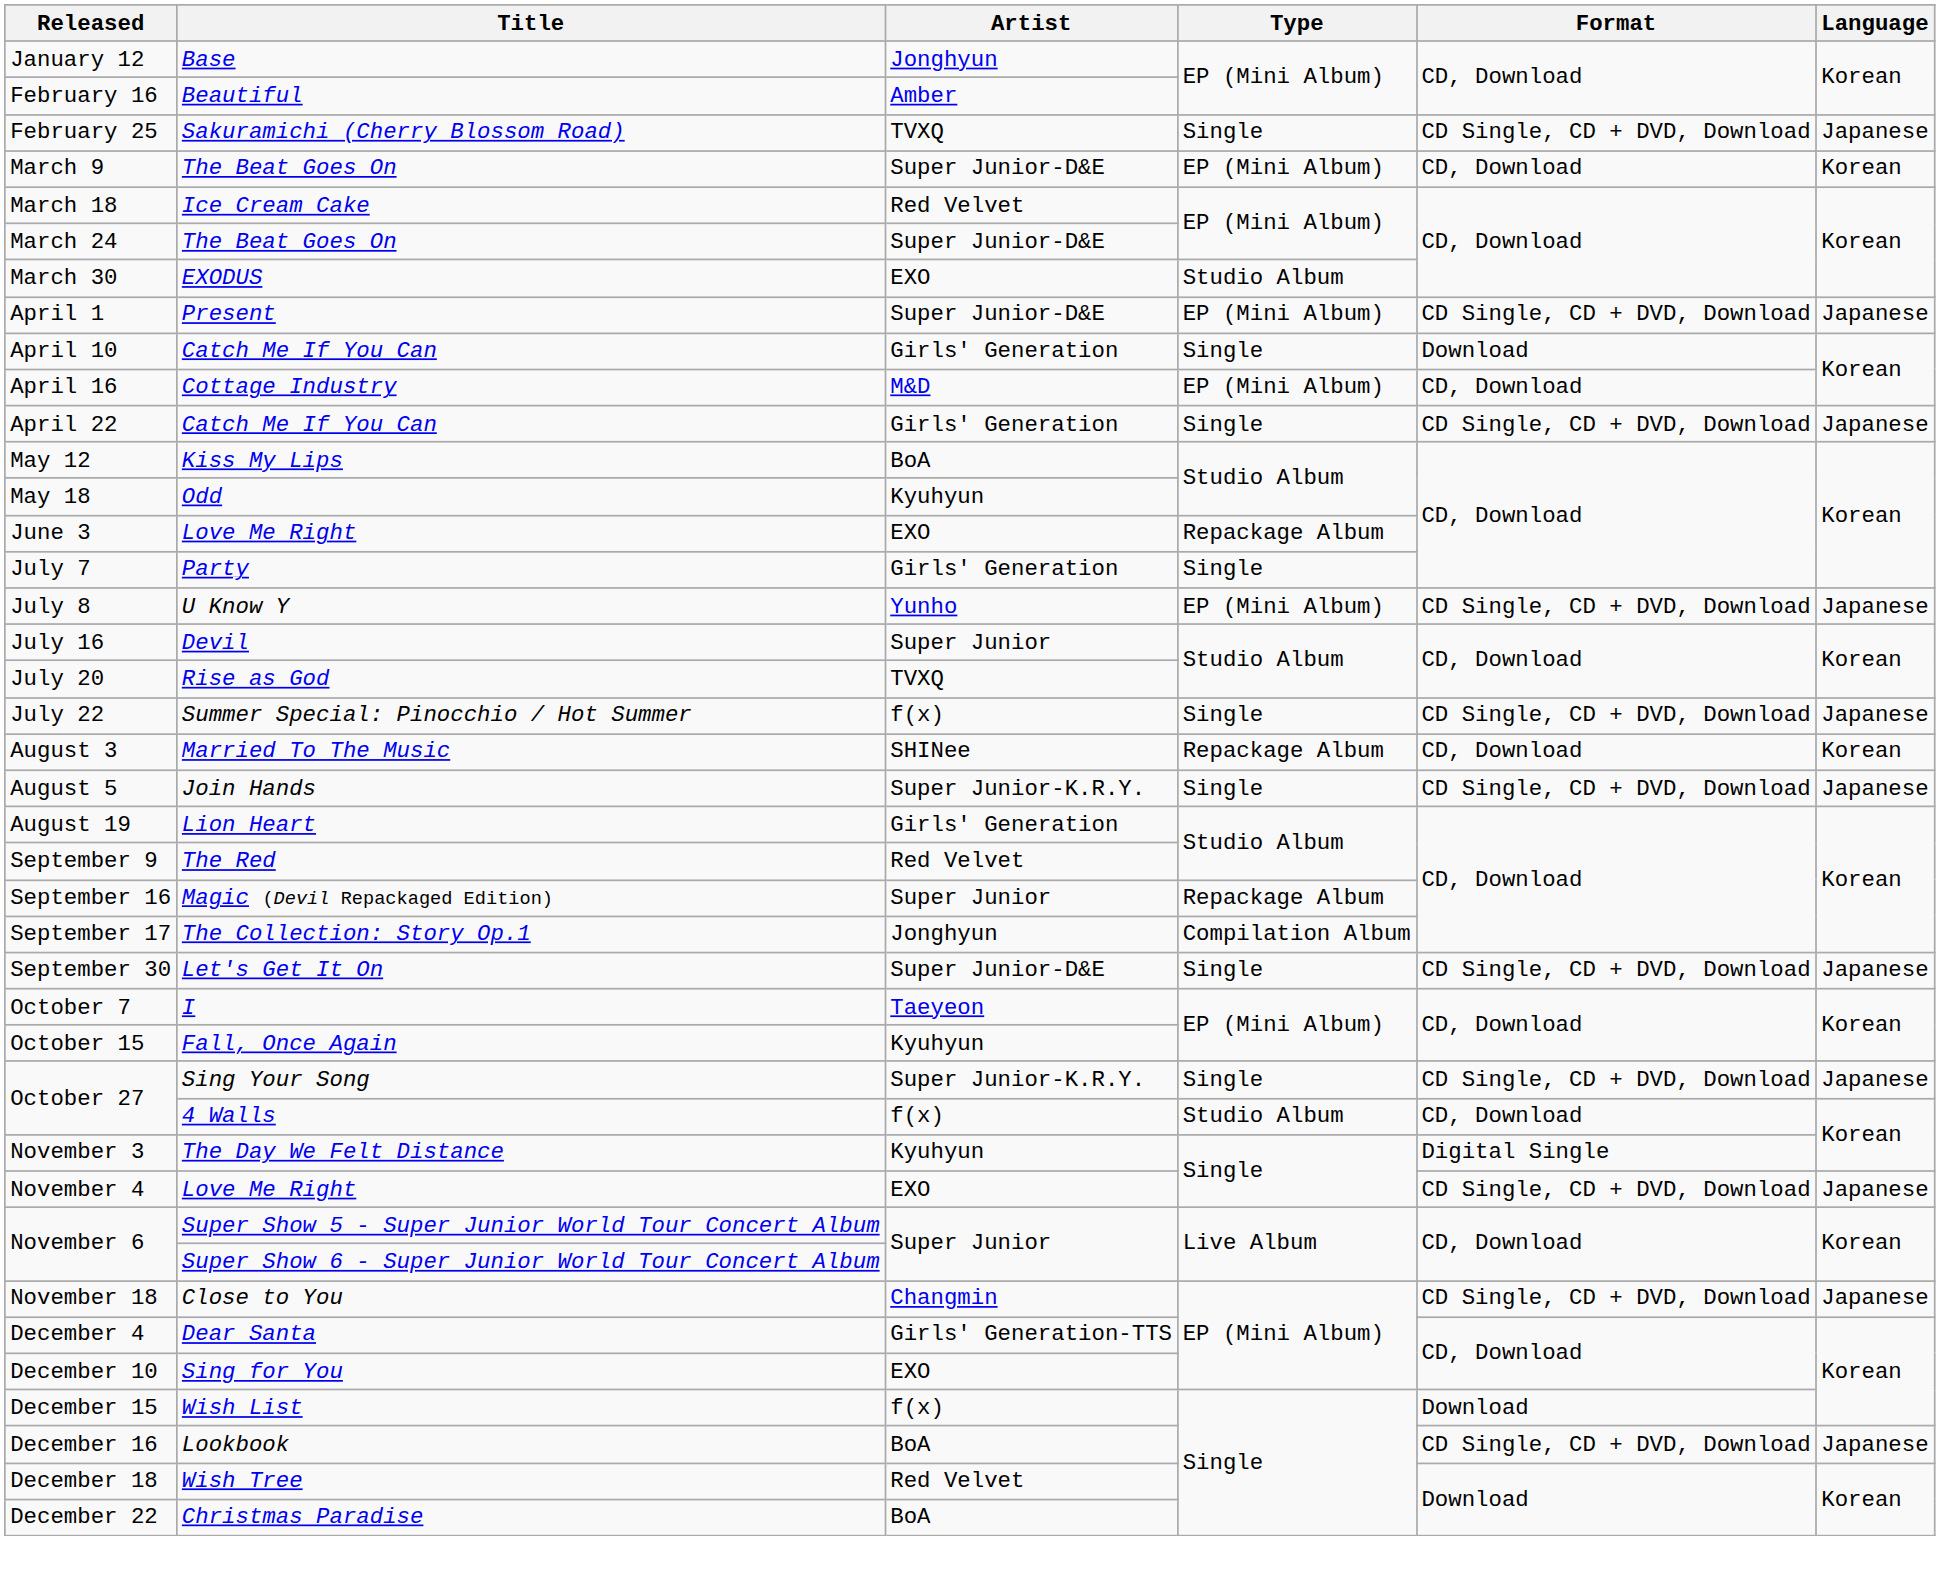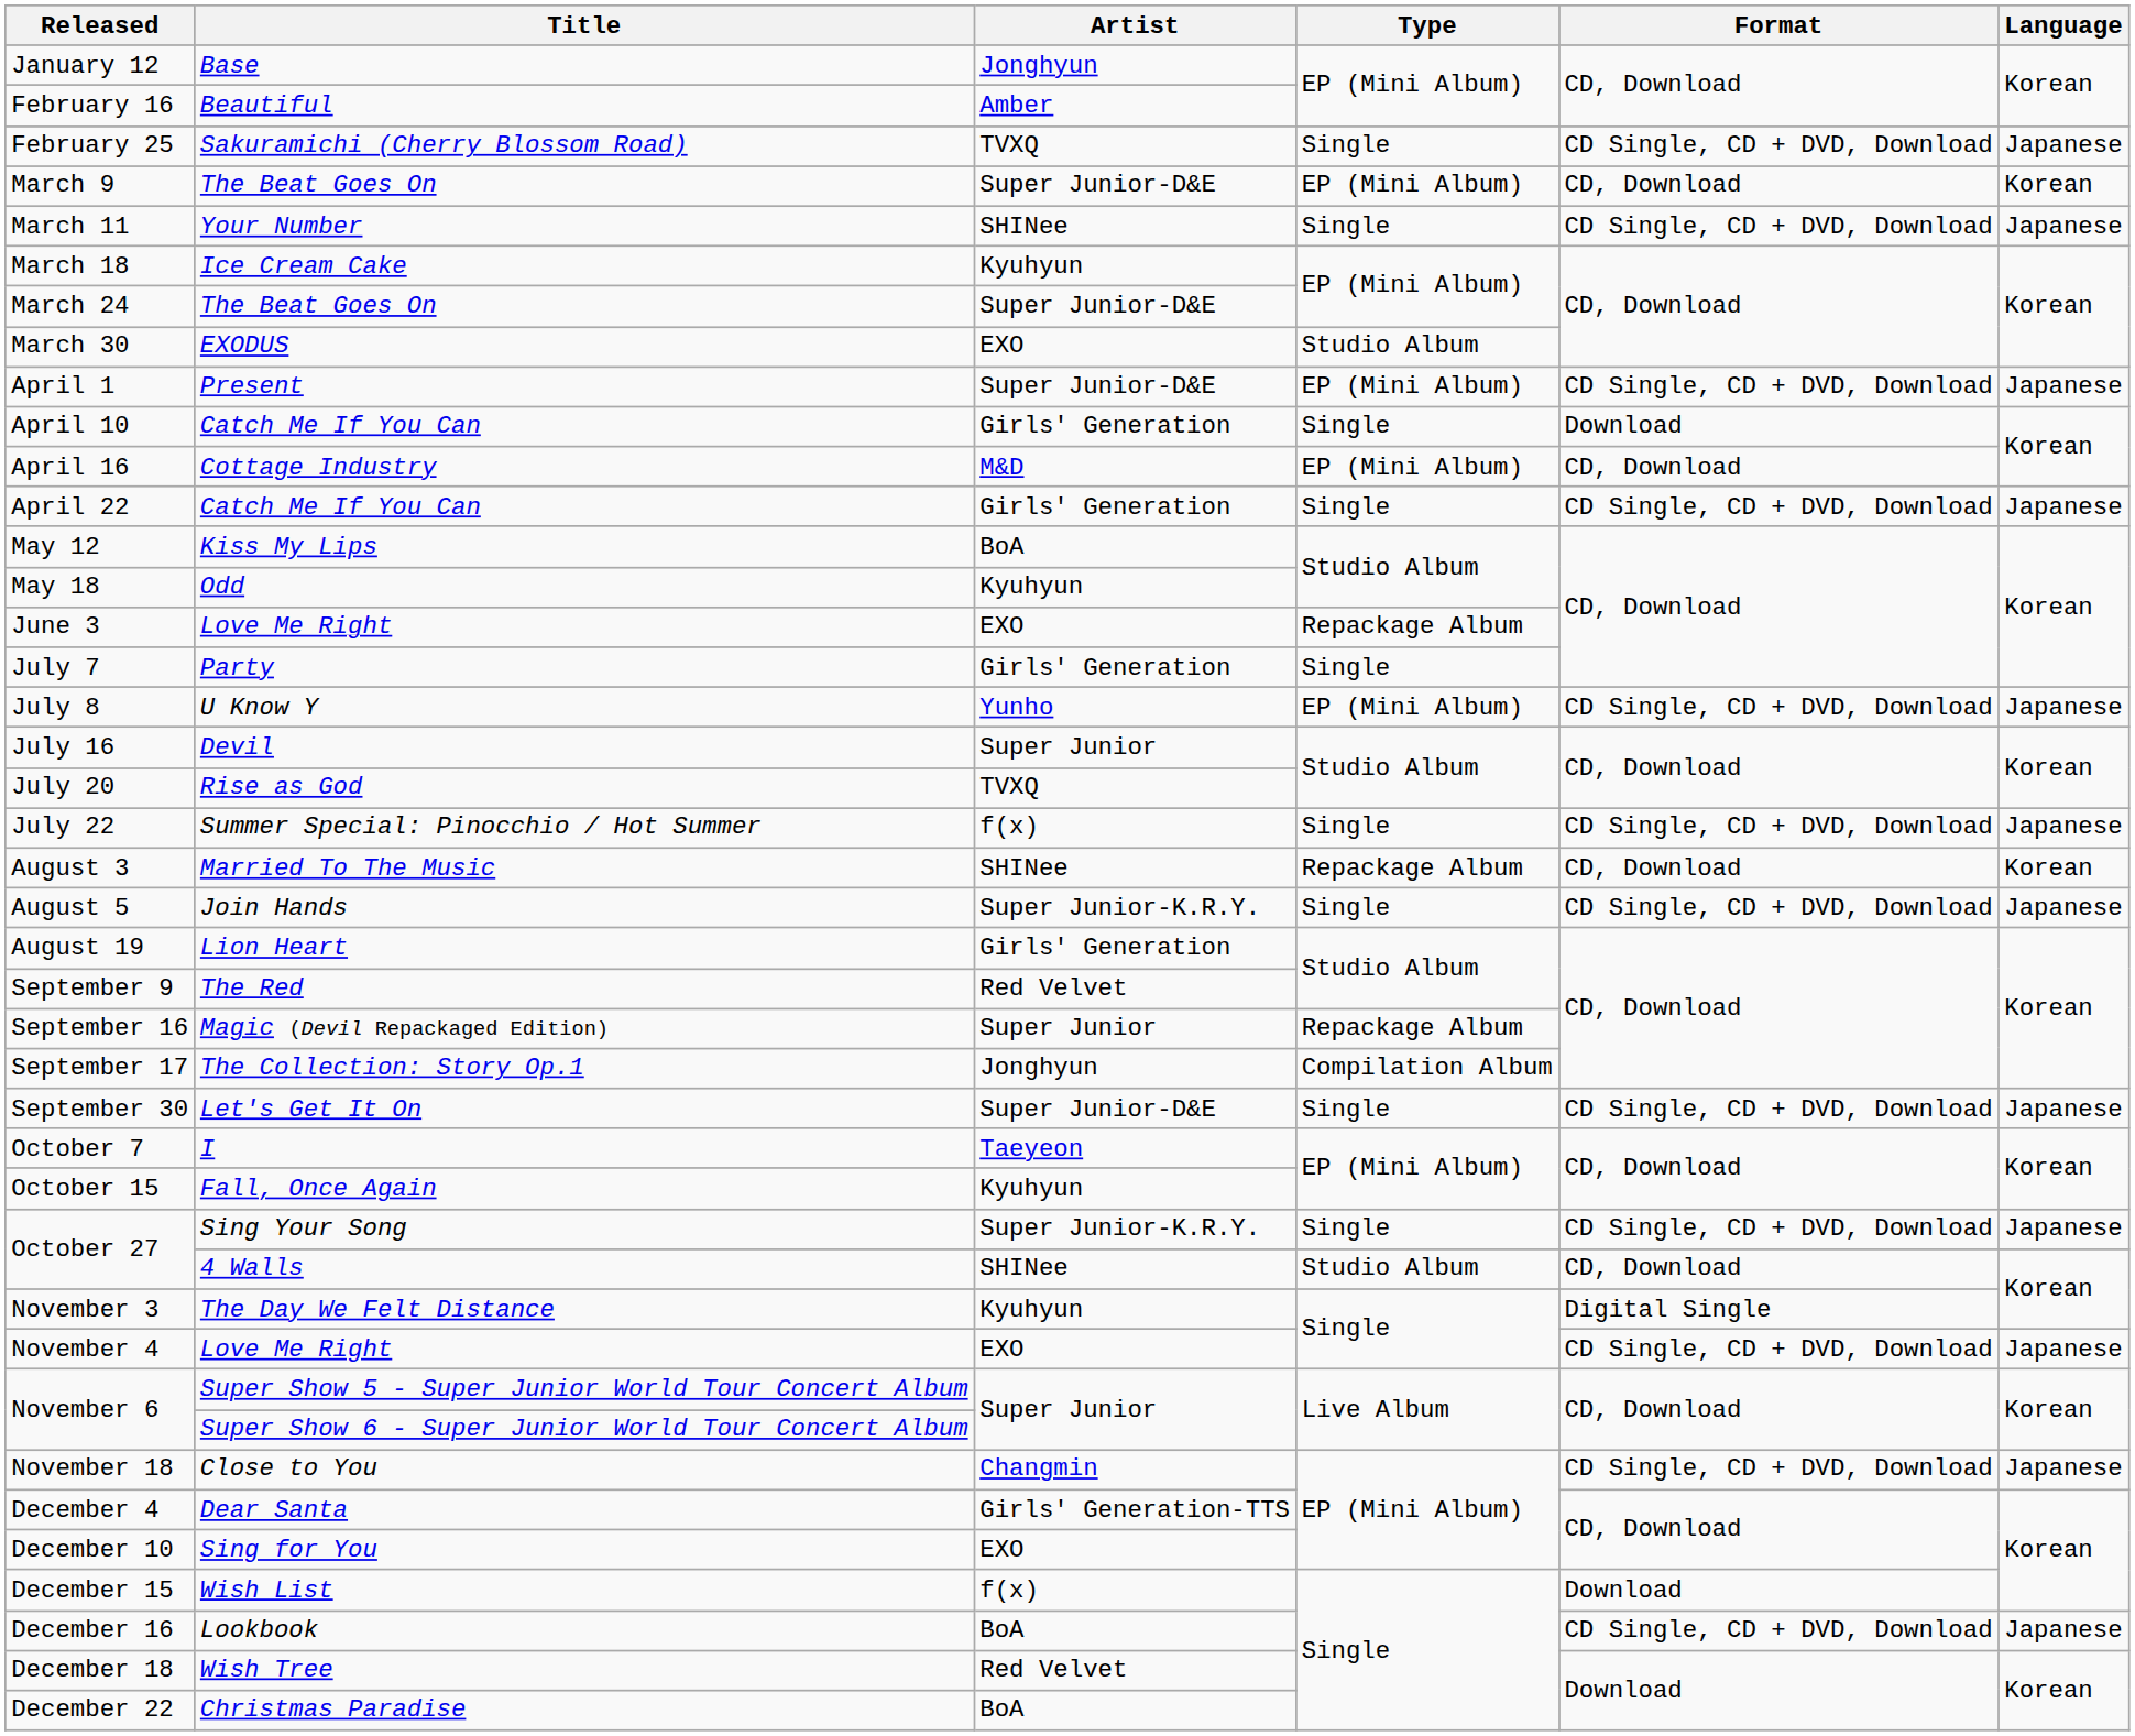+ row: March 11 | Your Number | SHINee | Single | CD Single, CD + DVD, Download | Japanese
March 18 | Artist: Red Velvet -> Kyuhyun
October 27 / 4 Walls | Artist: f(x) -> SHINee
